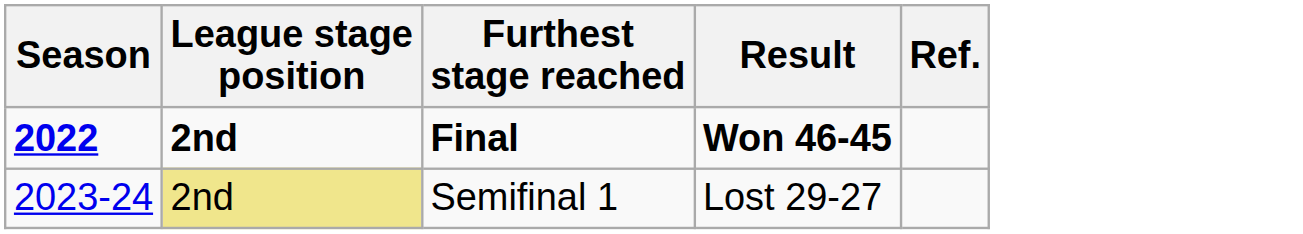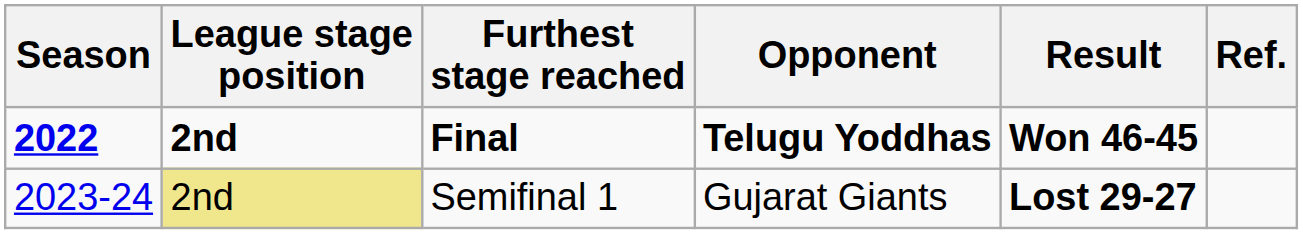+ column: Opponent | Telugu Yoddhas | Gujarat Giants
Semifinal 1 | Result: normal -> bold
